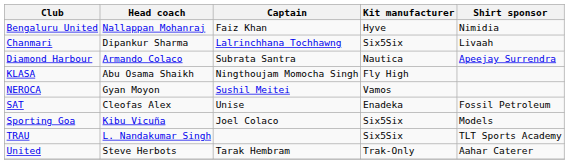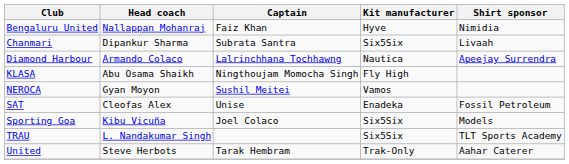Chanmari | Captain: Lalrinchhana Tochhawng -> Subrata Santra
Diamond Harbour | Captain: Subrata Santra -> Lalrinchhana Tochhawng
